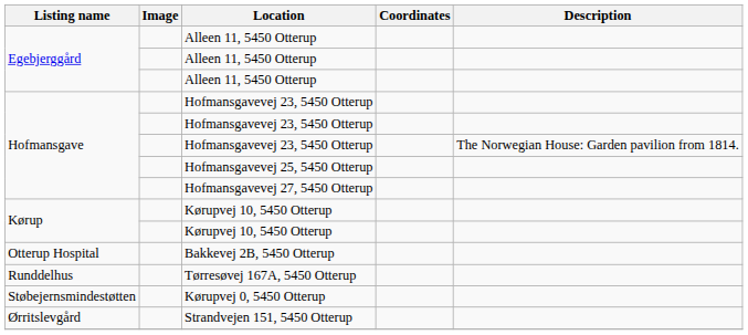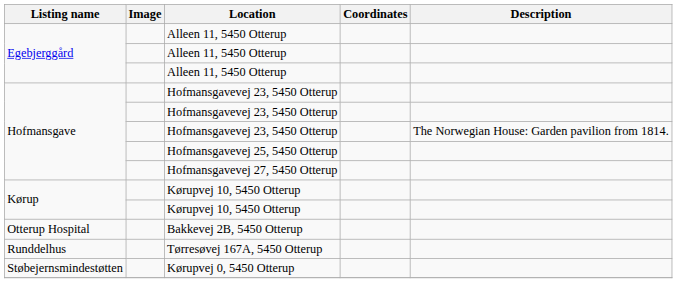- row: Ørritslevgård | Strandvejen 151, 5450 Otterup
